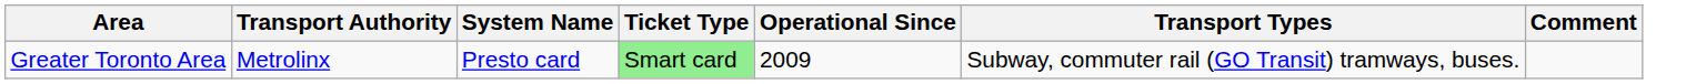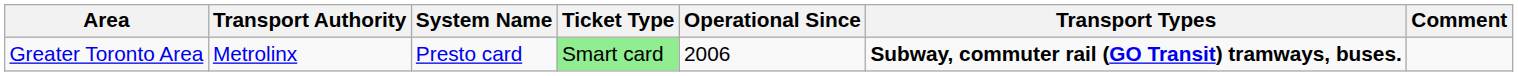Greater Toronto Area | Operational Since: 2009 -> 2006
Greater Toronto Area | Transport Types: normal -> bold
